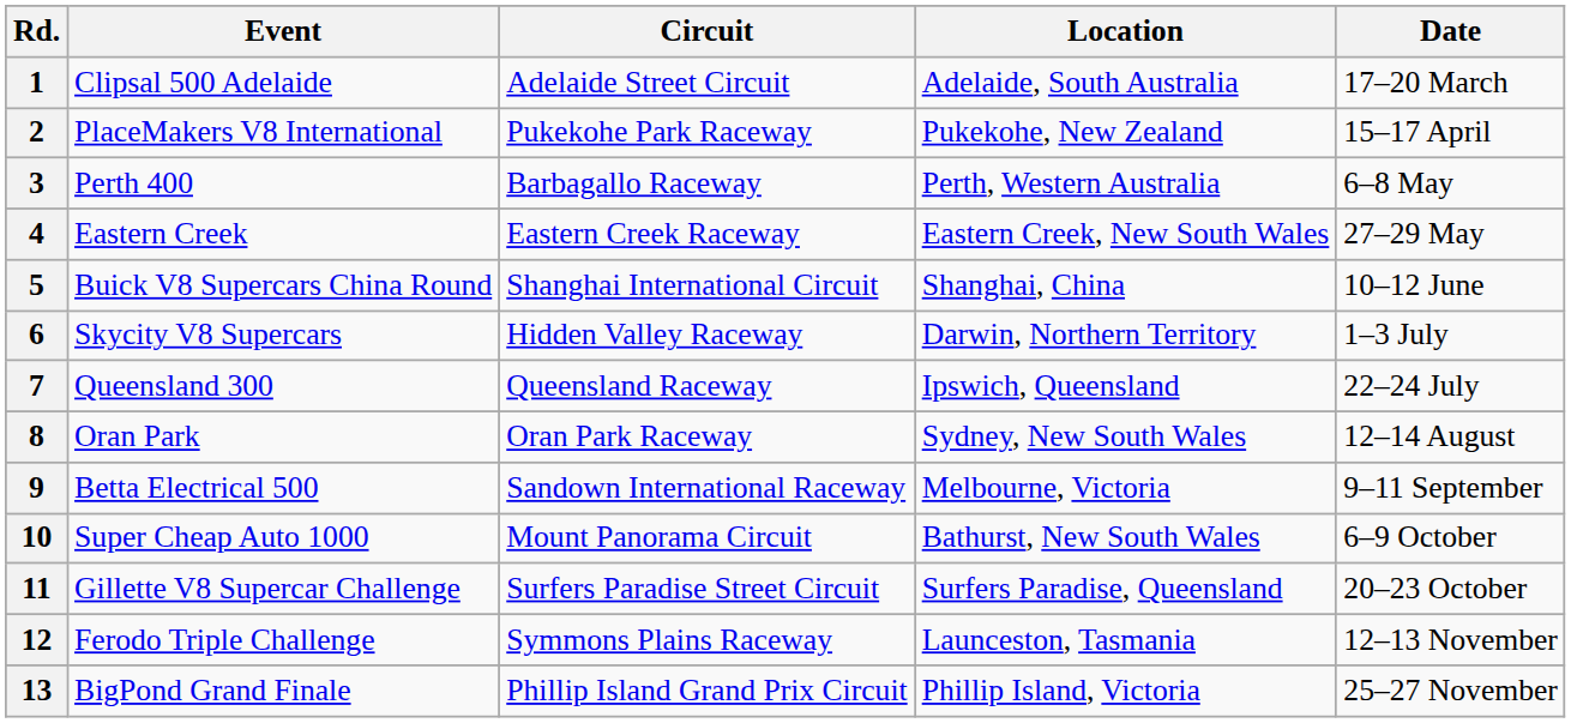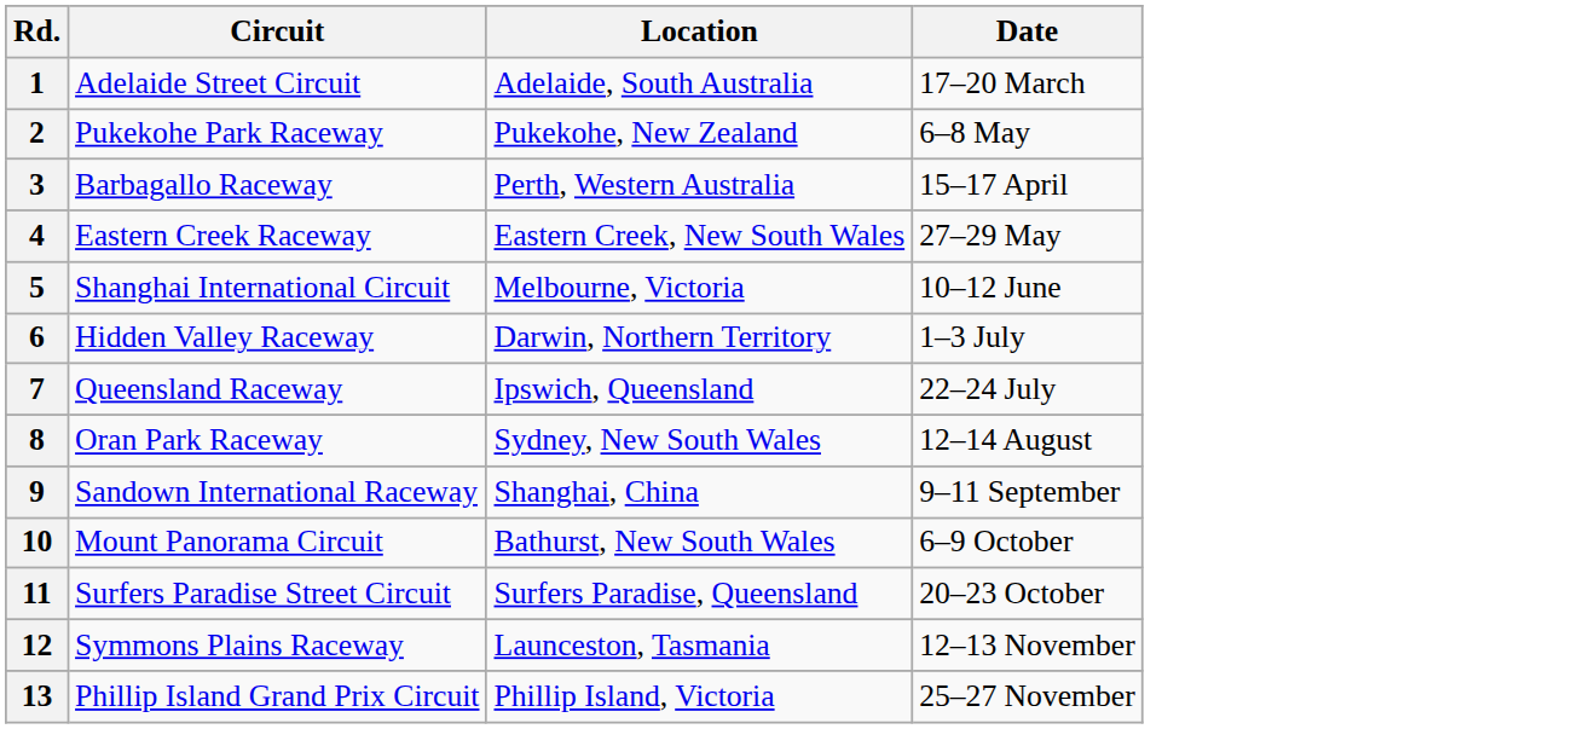- column: Event | Clipsal 500 Adelaide | PlaceMakers V8 International | Perth 400 | Eastern Creek | Buick V8 Supercars China Round | Skycity V8 Supercars | Queensland 300 | Oran Park | Betta Electrical 500 | Super Cheap Auto 1000 | Gillette V8 Supercar Challenge | Ferodo Triple Challenge | BigPond Grand Finale
2 | Date: 15–17 April -> 6–8 May
3 | Date: 6–8 May -> 15–17 April
5 | Location: Shanghai, China -> Melbourne, Victoria
9 | Location: Melbourne, Victoria -> Shanghai, China
